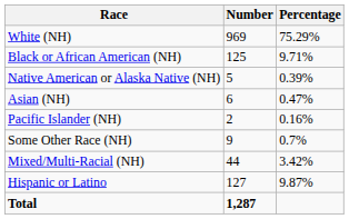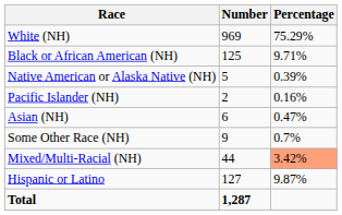rows swapped: Asian (NH) <-> Pacific Islander (NH)
Mixed/Multi-Racial (NH) | Percentage: no background -> lightsalmon background
